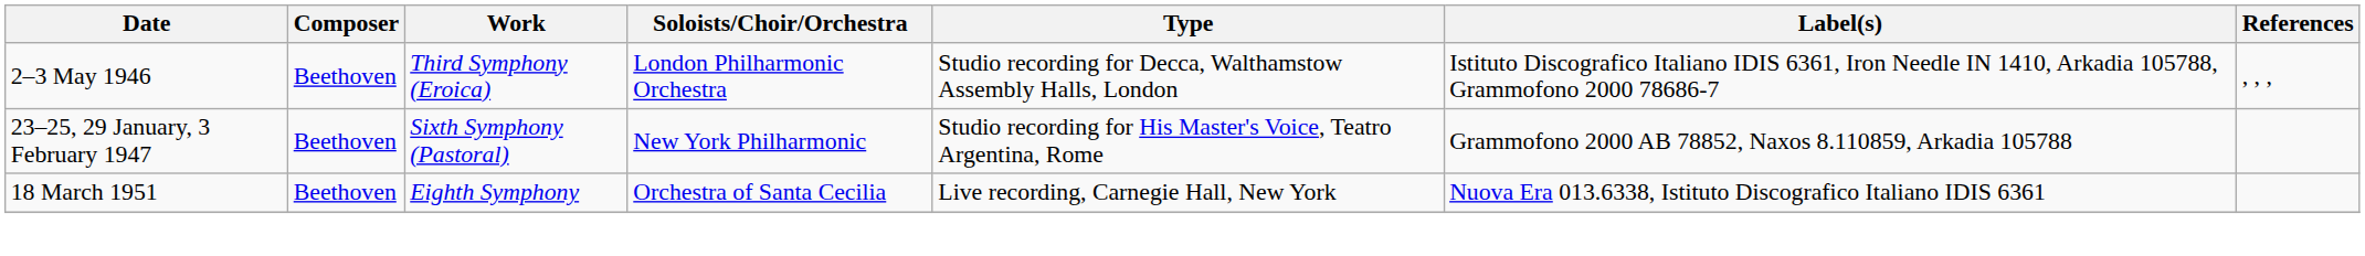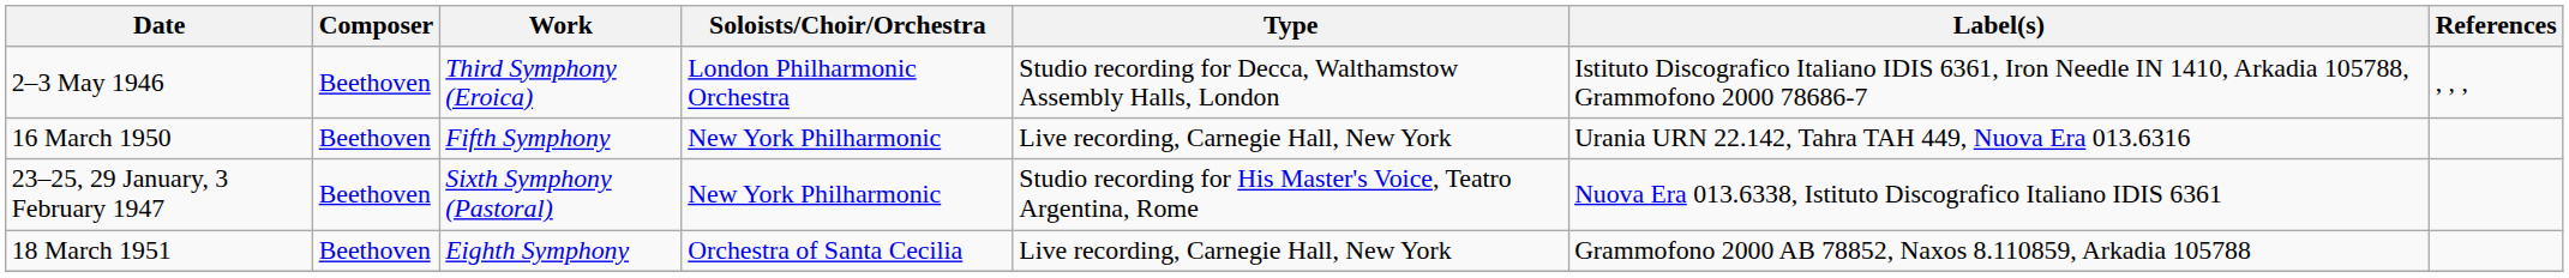+ row: 16 March 1950 | Beethoven | Fifth Symphony | New York Philharmonic | Live recording, Carnegie Hall, New York | Urania URN 22.142, Tahra TAH 449, Nuova Era 013.6316
23–25, 29 January, 3 February 1947 | Label(s): Grammofono 2000 AB 78852, Naxos 8.110859, Arkadia 105788 -> Nuova Era 013.6338, Istituto Discografico Italiano IDIS 6361
18 March 1951 | Label(s): Nuova Era 013.6338, Istituto Discografico Italiano IDIS 6361 -> Grammofono 2000 AB 78852, Naxos 8.110859, Arkadia 105788
